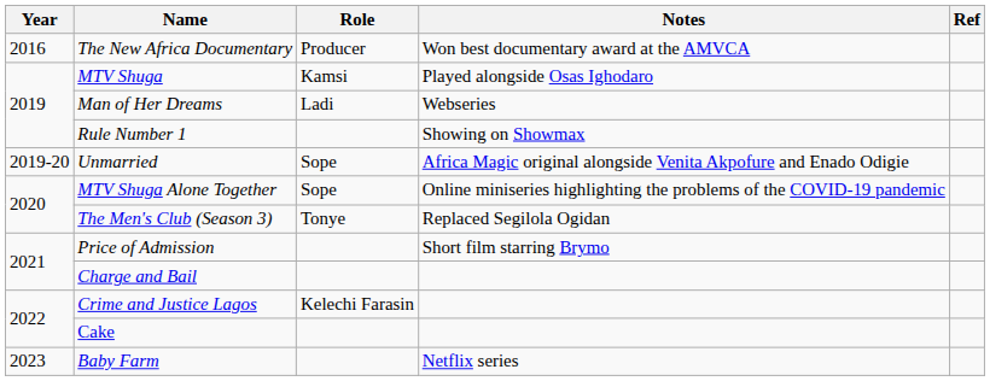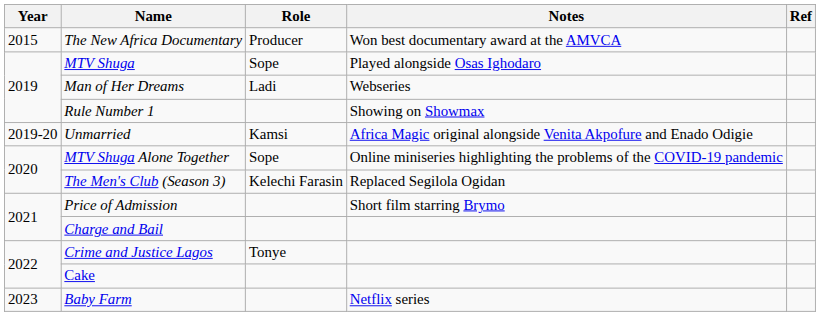The New Africa Documentary | Year: 2016 -> 2015
MTV Shuga | Role: Kamsi -> Sope
Unmarried | Role: Sope -> Kamsi
The Men's Club (Season 3) | Role: Tonye -> Kelechi Farasin
Crime and Justice Lagos | Role: Kelechi Farasin -> Tonye
